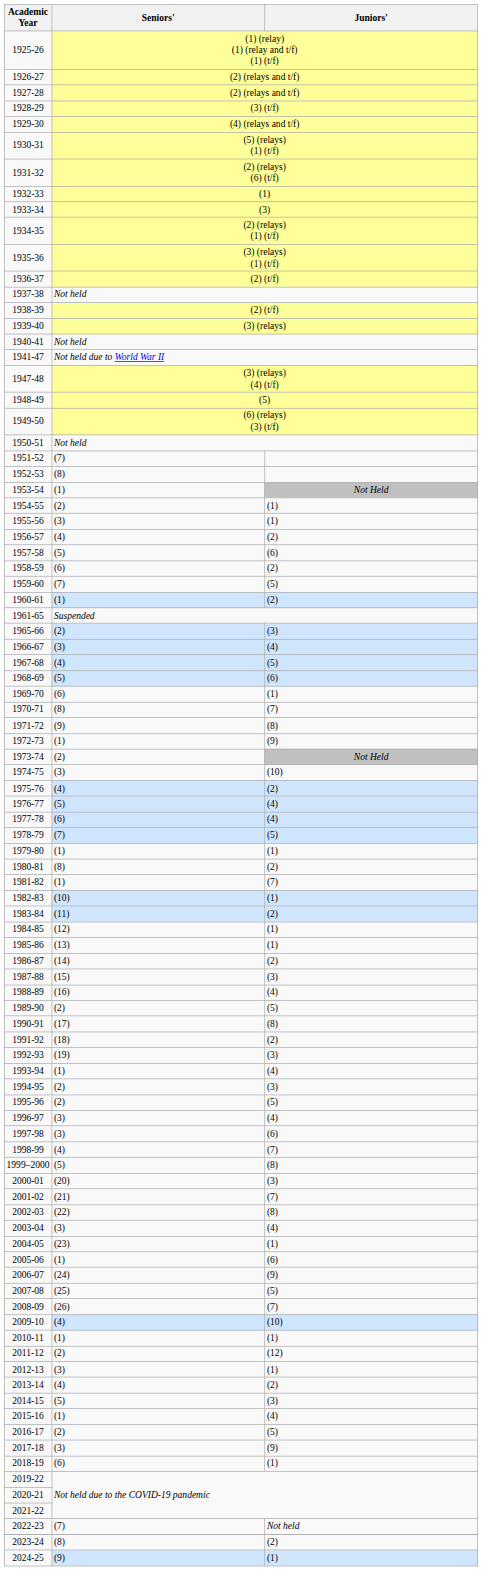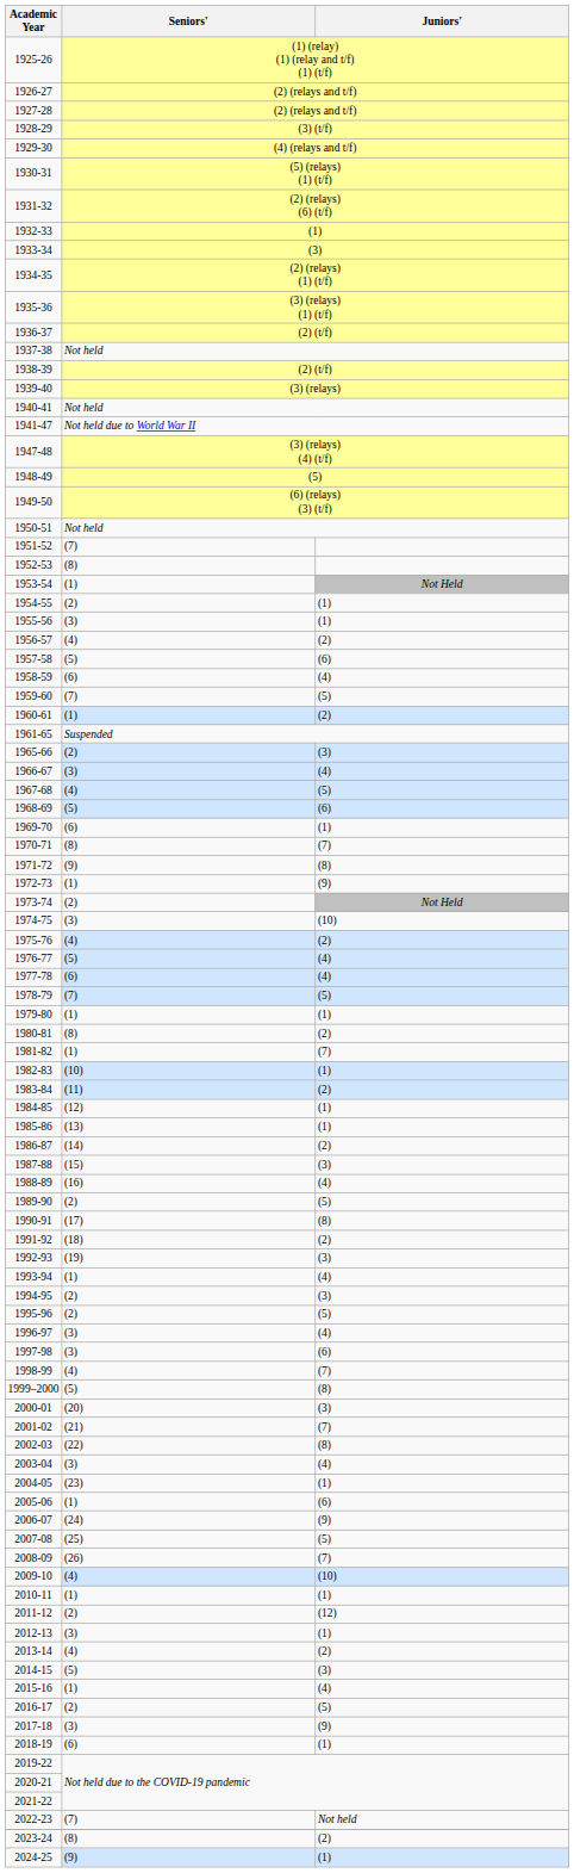1958-59 | Juniors': (2) -> (4)
